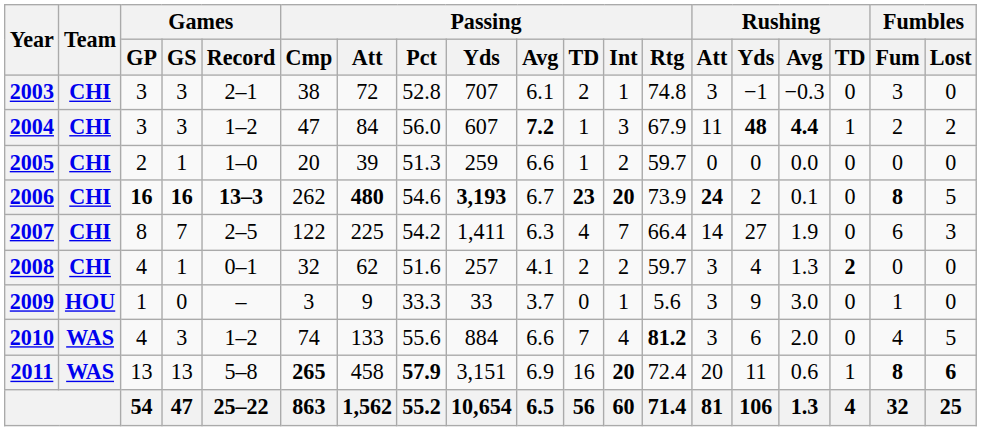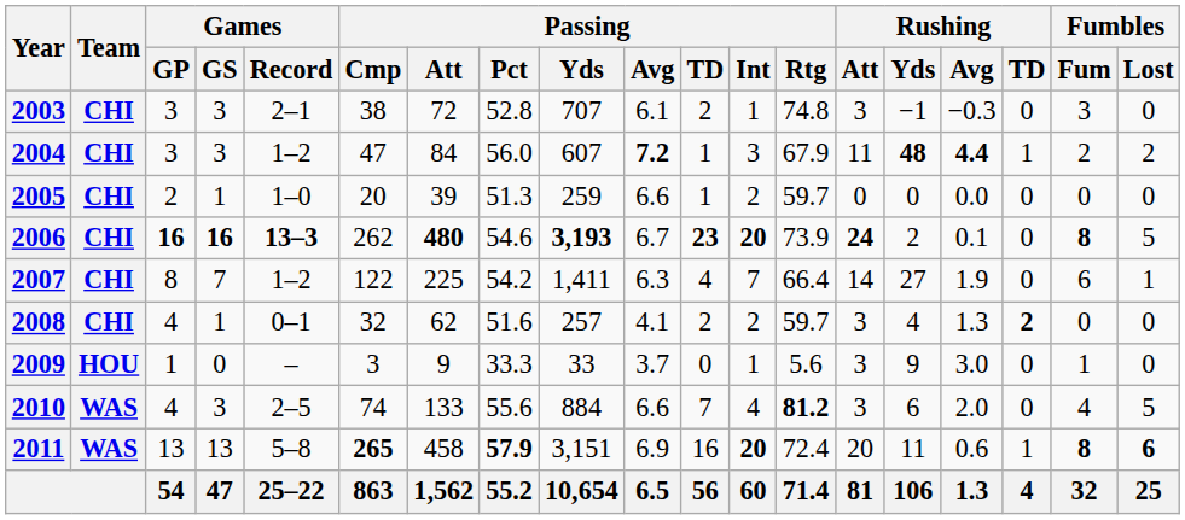2007 | Games / Record: 2–5 -> 1–2
2007 | Fumbles / Lost: 3 -> 1
2010 | Games / Record: 1–2 -> 2–5
